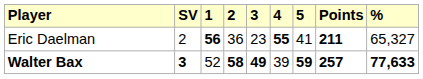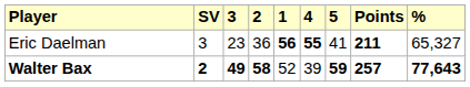columns swapped: 1 <-> 3
Eric Daelman | SV: 2 -> 3
Walter Bax | SV: 3 -> 2
Walter Bax | %: 77,633 -> 77,643
